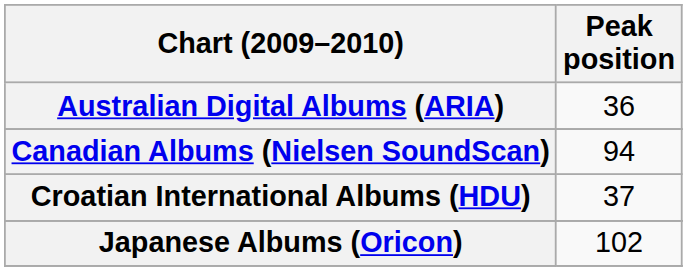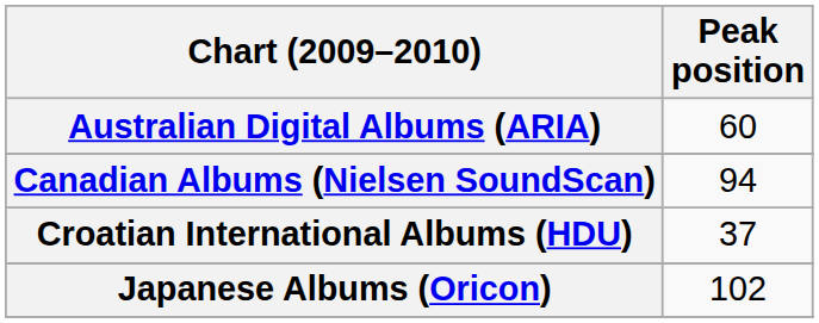Australian Digital Albums (ARIA) | Peak position: 36 -> 60
